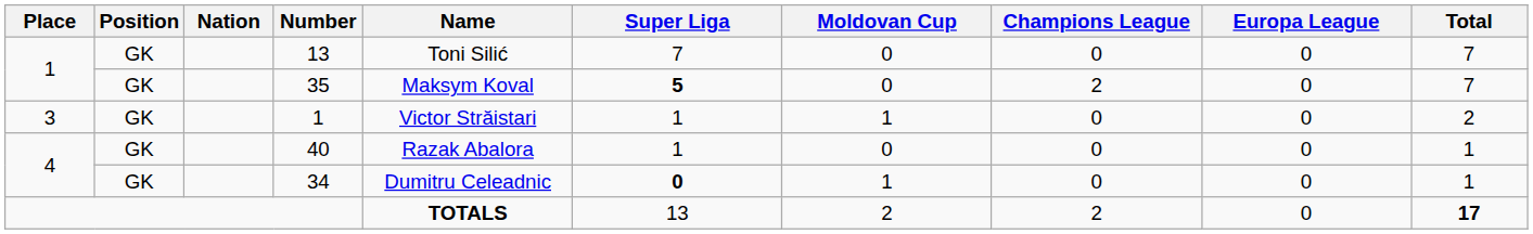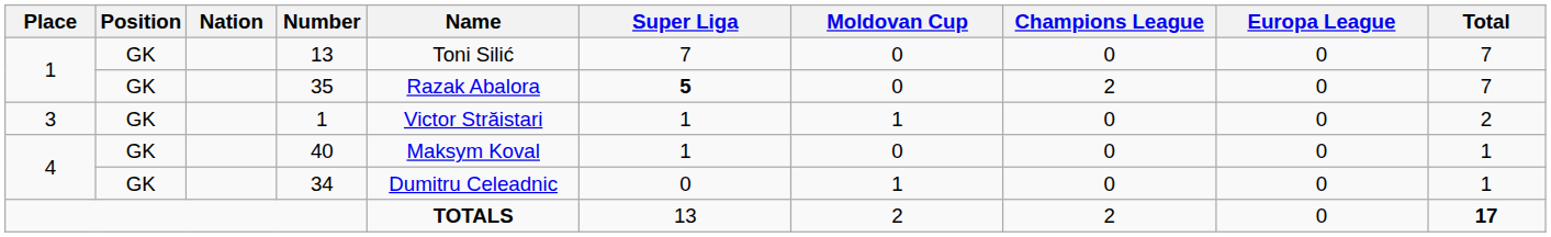35 | Name: Maksym Koval -> Razak Abalora
40 | Name: Razak Abalora -> Maksym Koval
34 | Super Liga: bold -> normal
